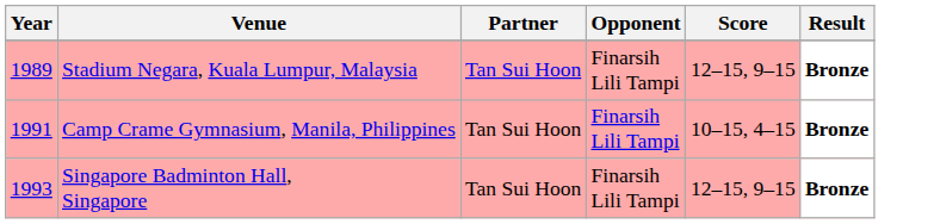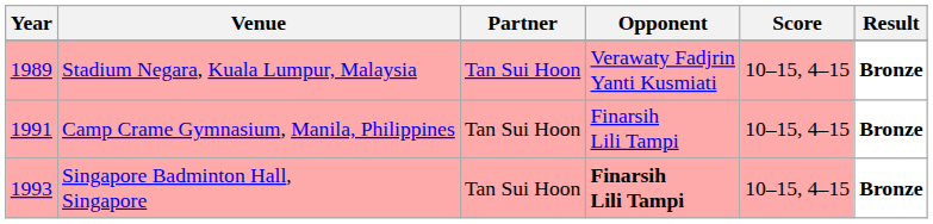Stadium Negara, Kuala Lumpur, Malaysia | Opponent: Finarsih Lili Tampi -> Verawaty Fadjrin Yanti Kusmiati
Stadium Negara, Kuala Lumpur, Malaysia | Score: 12–15, 9–15 -> 10–15, 4–15
Singapore Badminton Hall, Singapore | Opponent: normal -> bold
Singapore Badminton Hall, Singapore | Score: 12–15, 9–15 -> 10–15, 4–15
